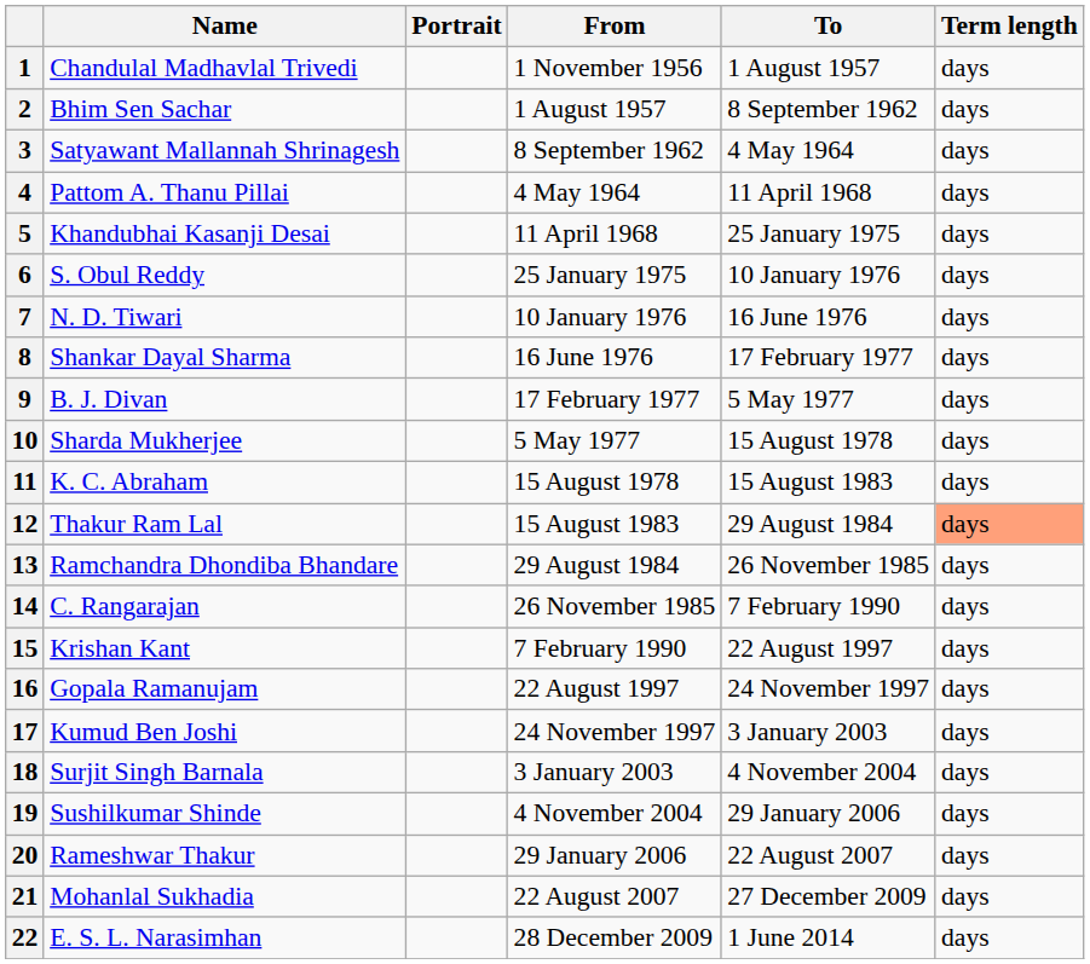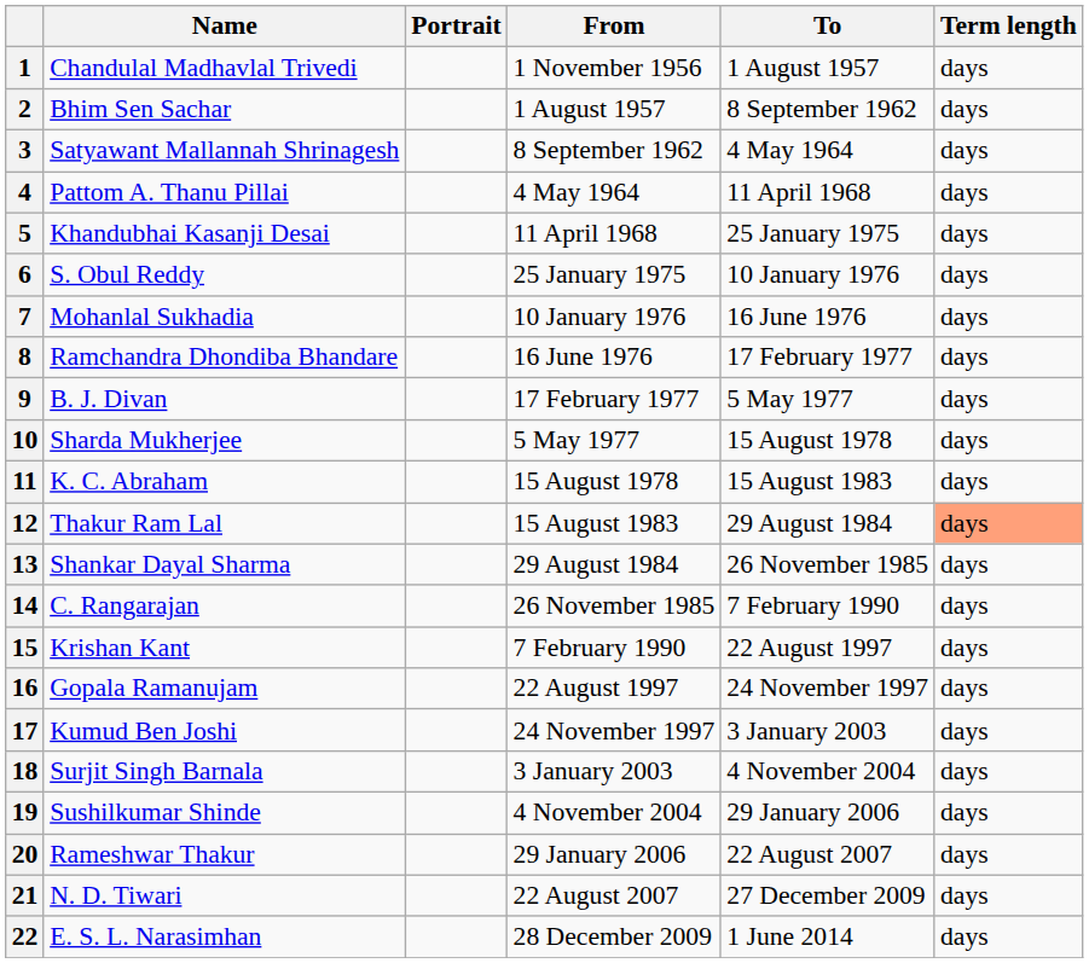7 | Name: N. D. Tiwari -> Mohanlal Sukhadia
8 | Name: Shankar Dayal Sharma -> Ramchandra Dhondiba Bhandare
13 | Name: Ramchandra Dhondiba Bhandare -> Shankar Dayal Sharma
21 | Name: Mohanlal Sukhadia -> N. D. Tiwari
